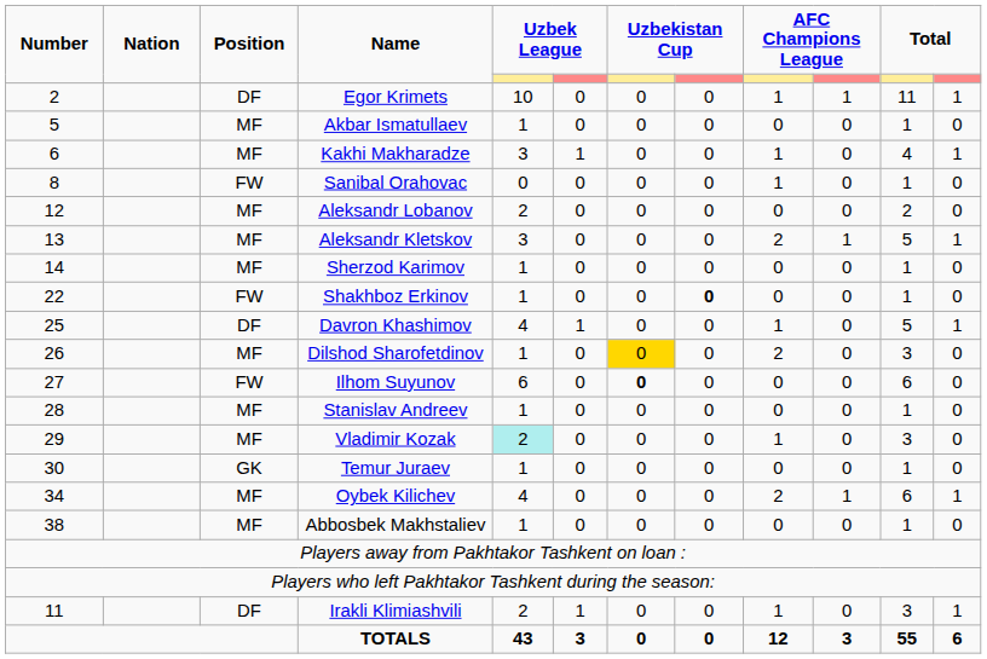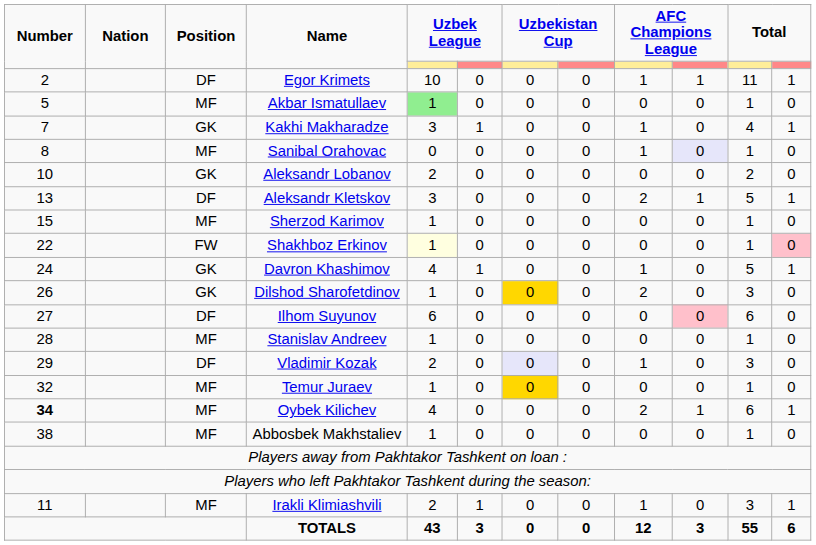Akbar Ismatullaev | column 5: no background -> lightgreen background
Kakhi Makharadze | Number: 6 -> 7
Kakhi Makharadze | Position: MF -> GK
Sanibal Orahovac | Position: FW -> MF
Sanibal Orahovac | column 10: no background -> lavender background
Aleksandr Lobanov | Number: 12 -> 10
Aleksandr Lobanov | Position: MF -> GK
Aleksandr Kletskov | Position: MF -> DF
Sherzod Karimov | Number: 14 -> 15
Shakhboz Erkinov | column 5: no background -> lightyellow background
Shakhboz Erkinov | column 8: bold -> normal
Shakhboz Erkinov | column 12: no background -> pink background
Davron Khashimov | Number: 25 -> 24
Davron Khashimov | Position: DF -> GK
Dilshod Sharofetdinov | Position: MF -> GK
Ilhom Suyunov | Position: FW -> DF
Ilhom Suyunov | column 7: bold -> normal
Ilhom Suyunov | column 10: no background -> pink background
Vladimir Kozak | Position: MF -> DF
Vladimir Kozak | column 5: paleturquoise background -> no background
Vladimir Kozak | column 7: no background -> lavender background
Temur Juraev | Number: 30 -> 32
Temur Juraev | Position: GK -> MF
Temur Juraev | column 7: no background -> gold background
Oybek Kilichev | Number: normal -> bold
Irakli Klimiashvili | Position: DF -> MF
